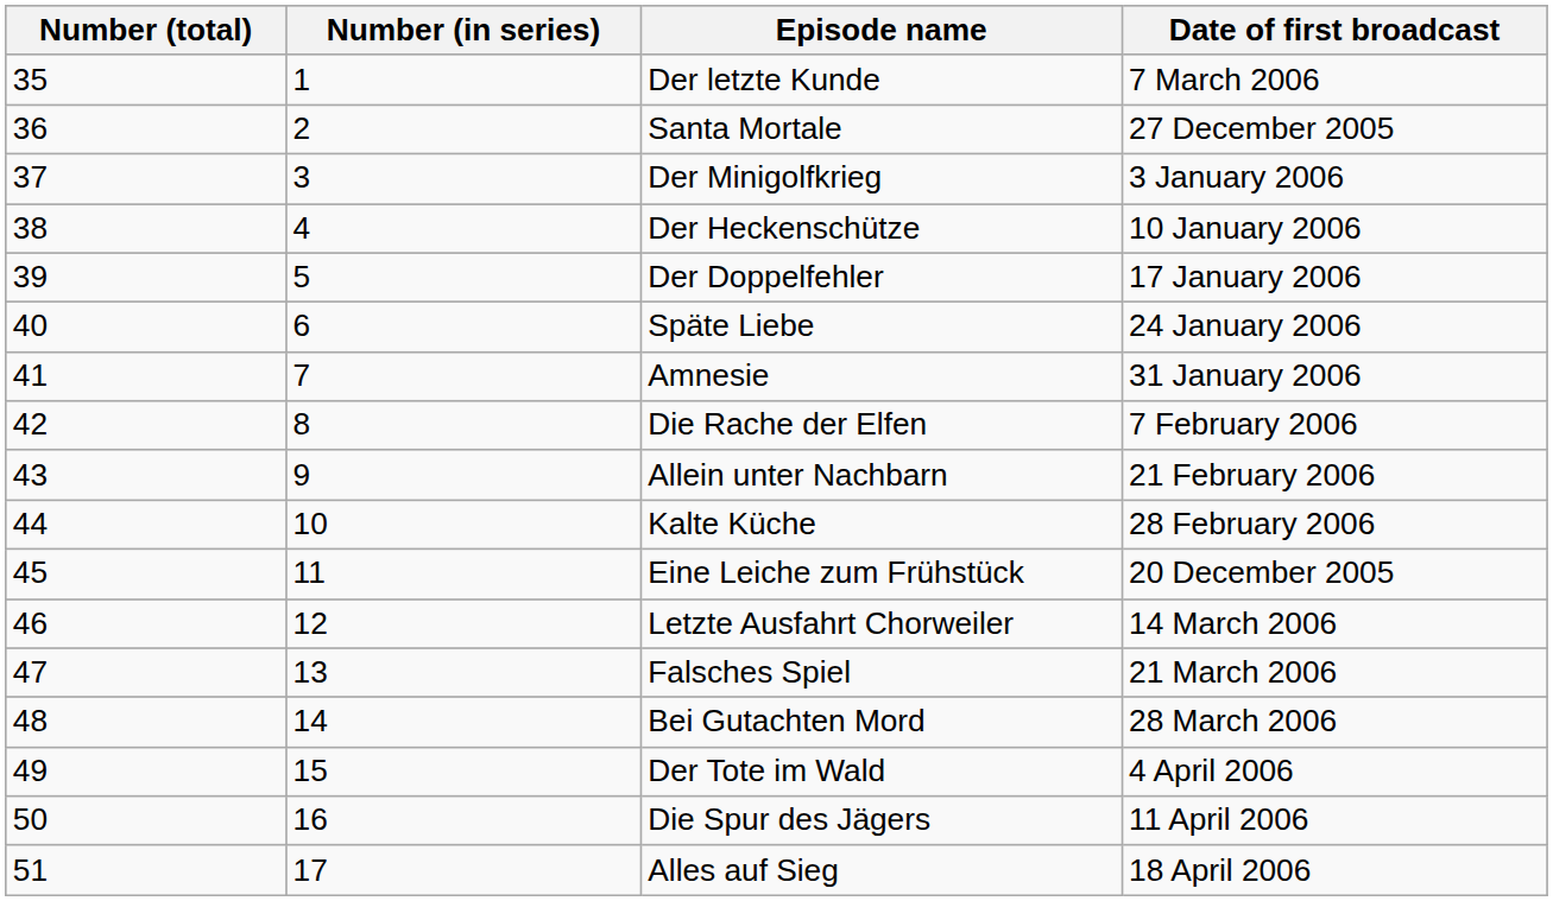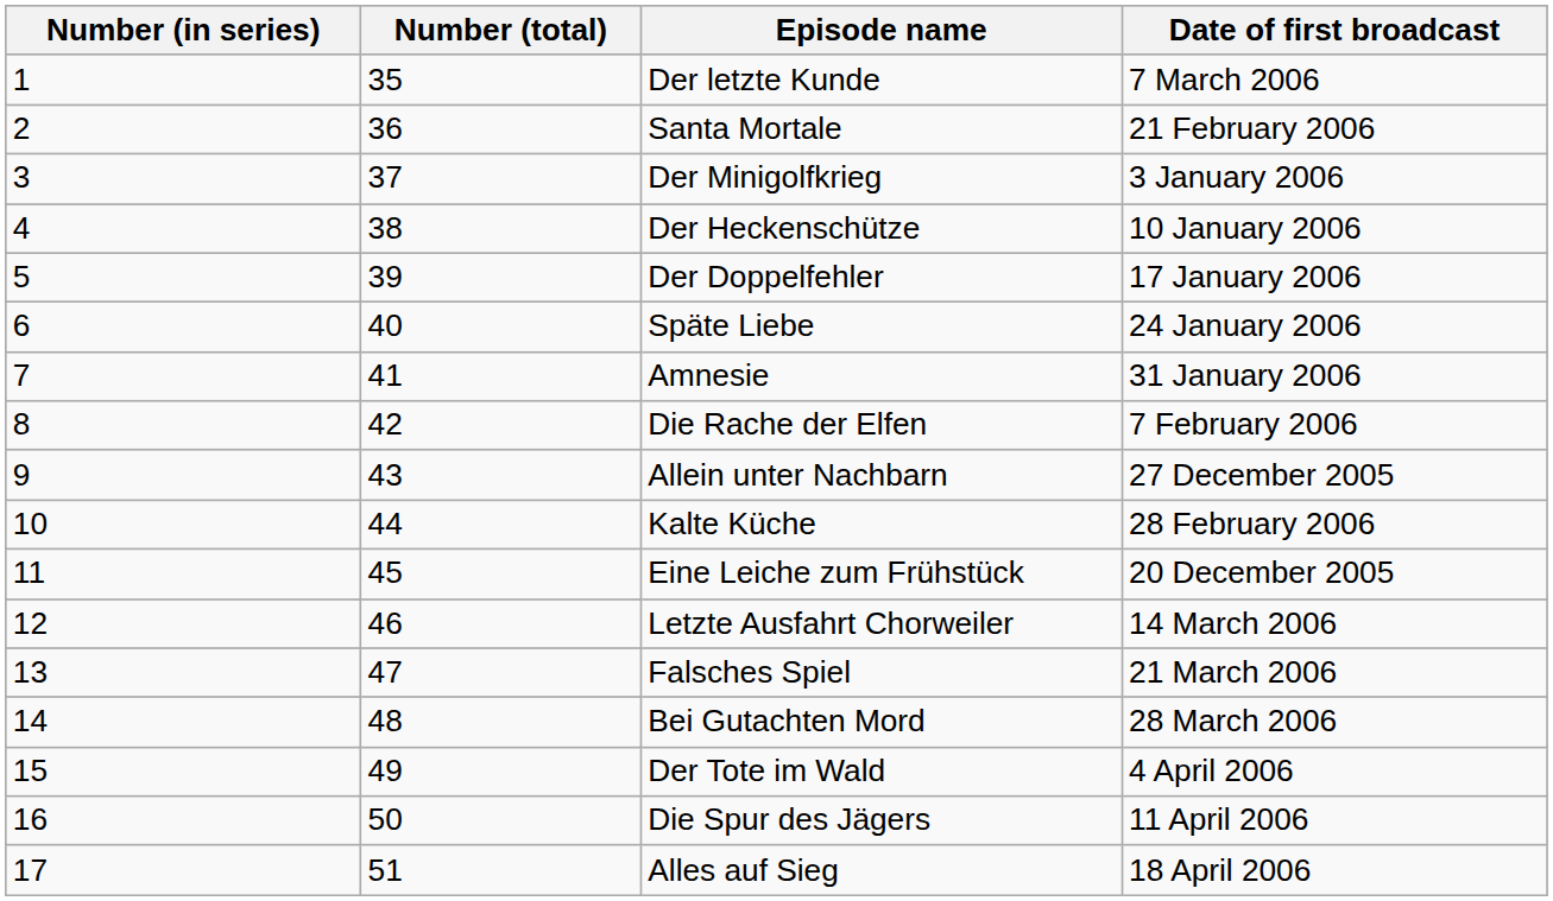columns swapped: Number (total) <-> Number (in series)
Santa Mortale | Date of first broadcast: 27 December 2005 -> 21 February 2006
Allein unter Nachbarn | Date of first broadcast: 21 February 2006 -> 27 December 2005
